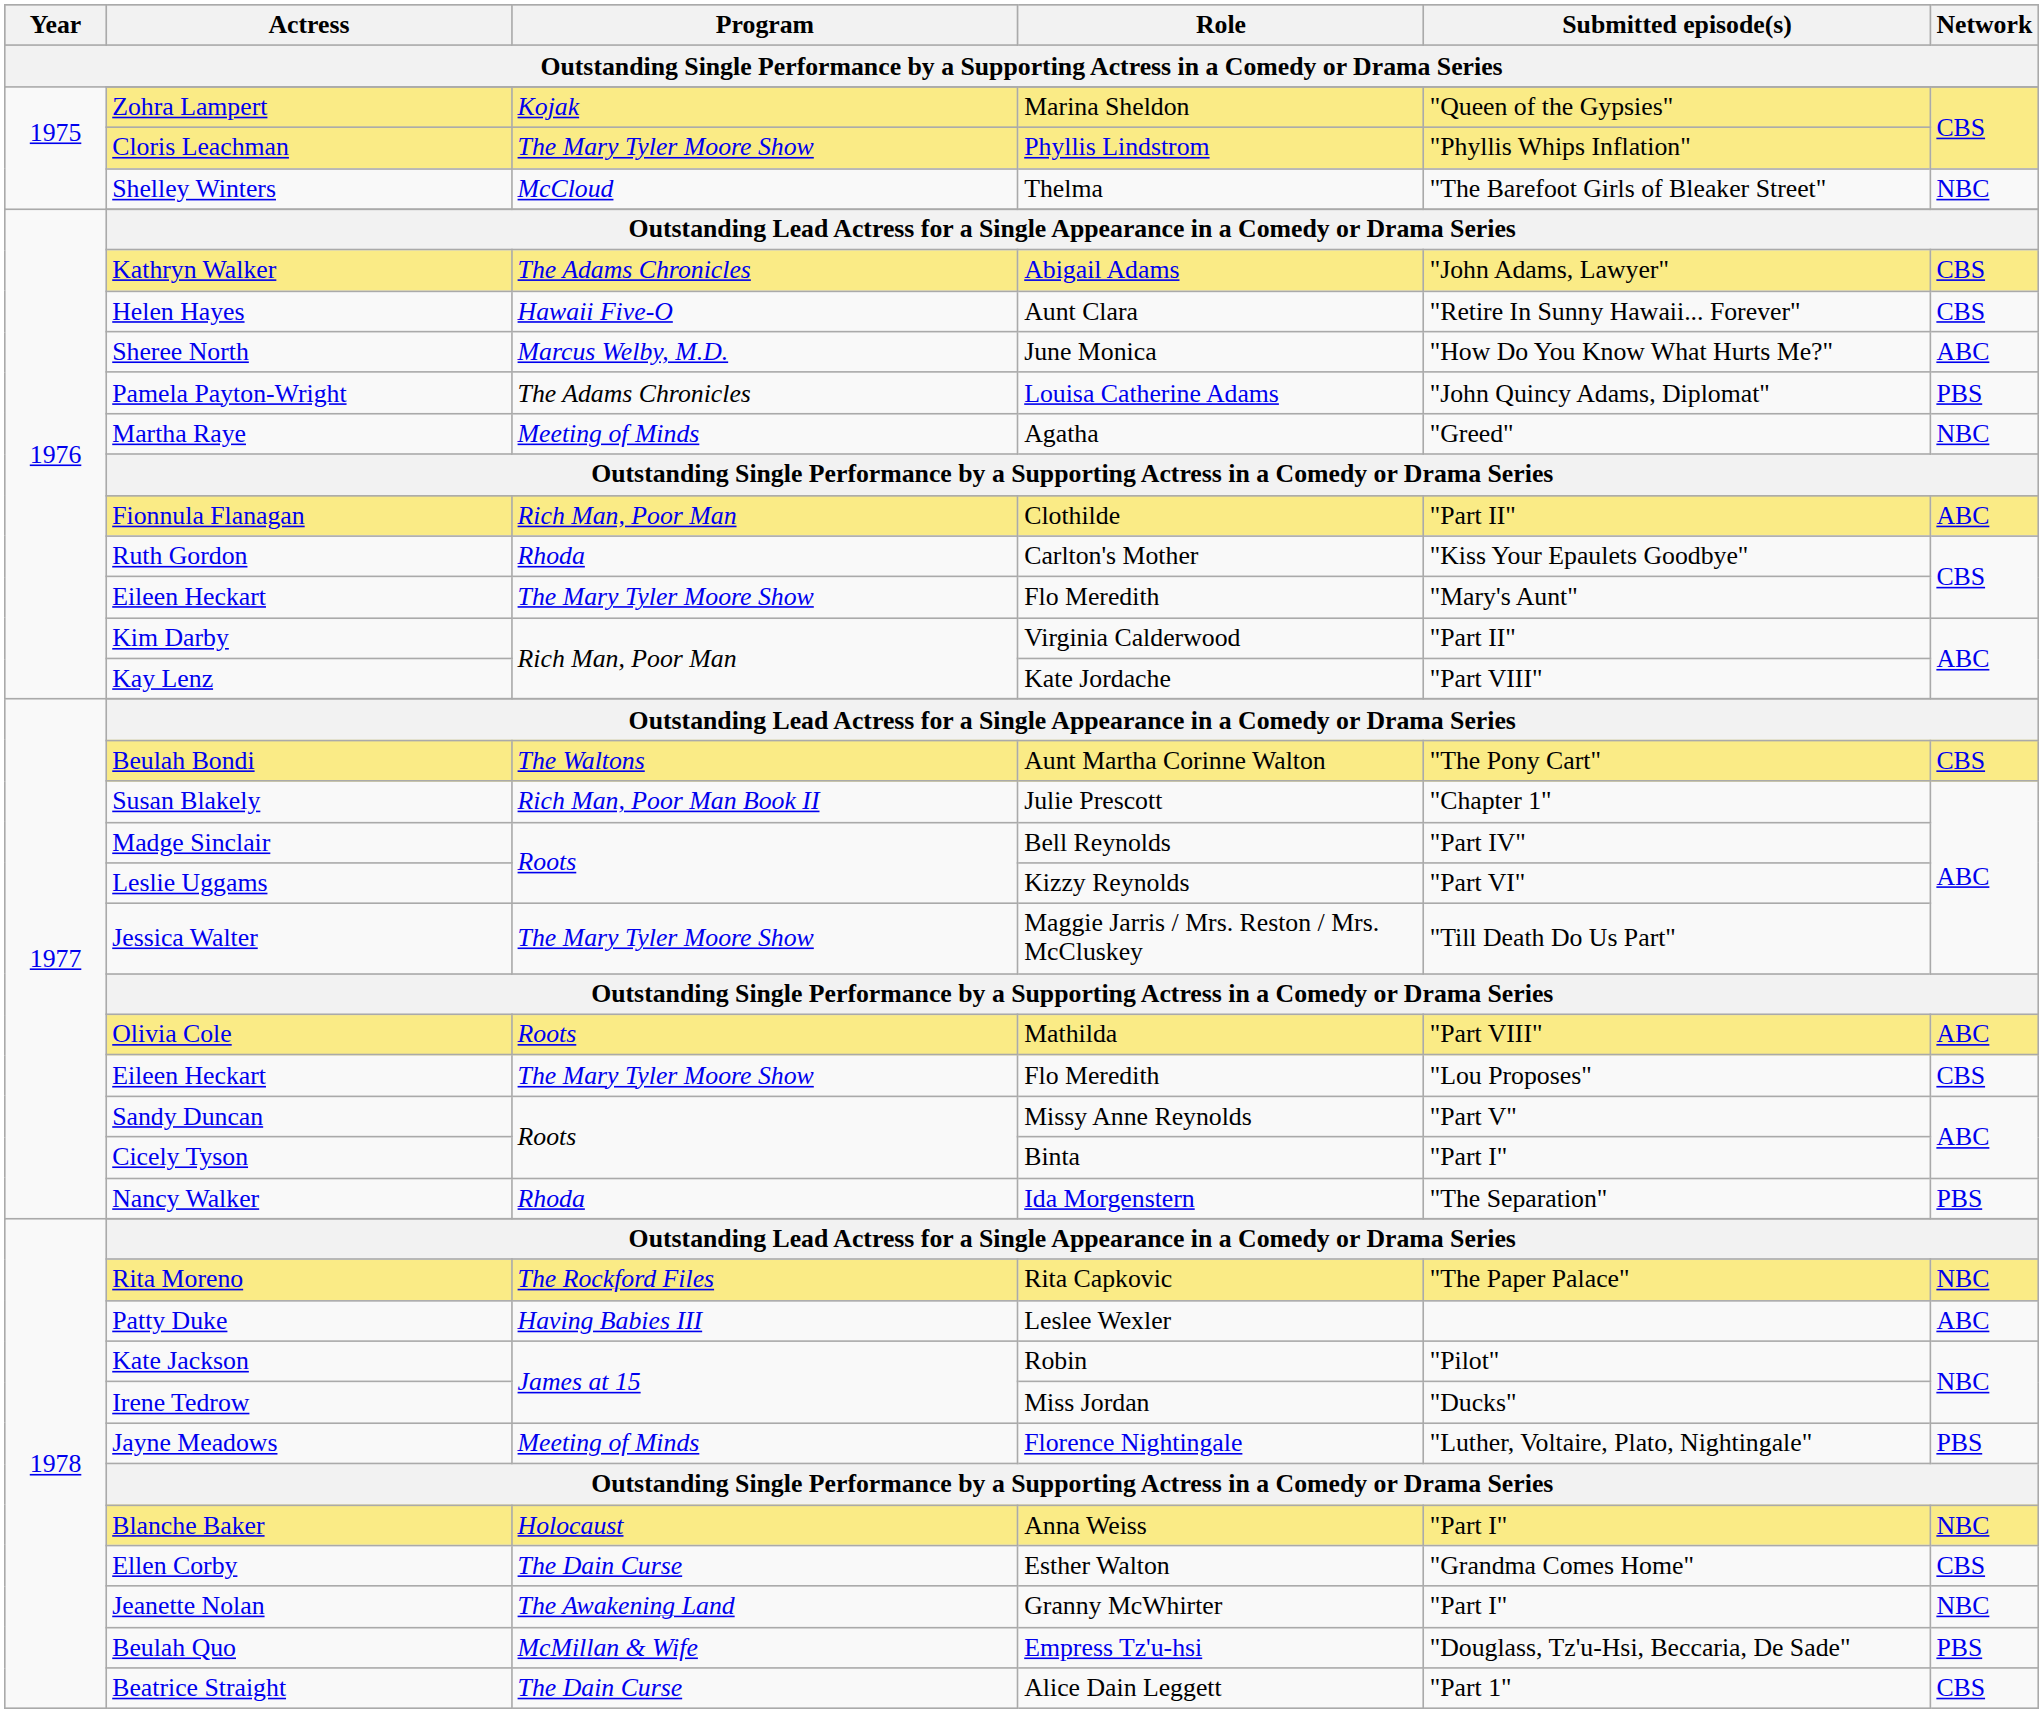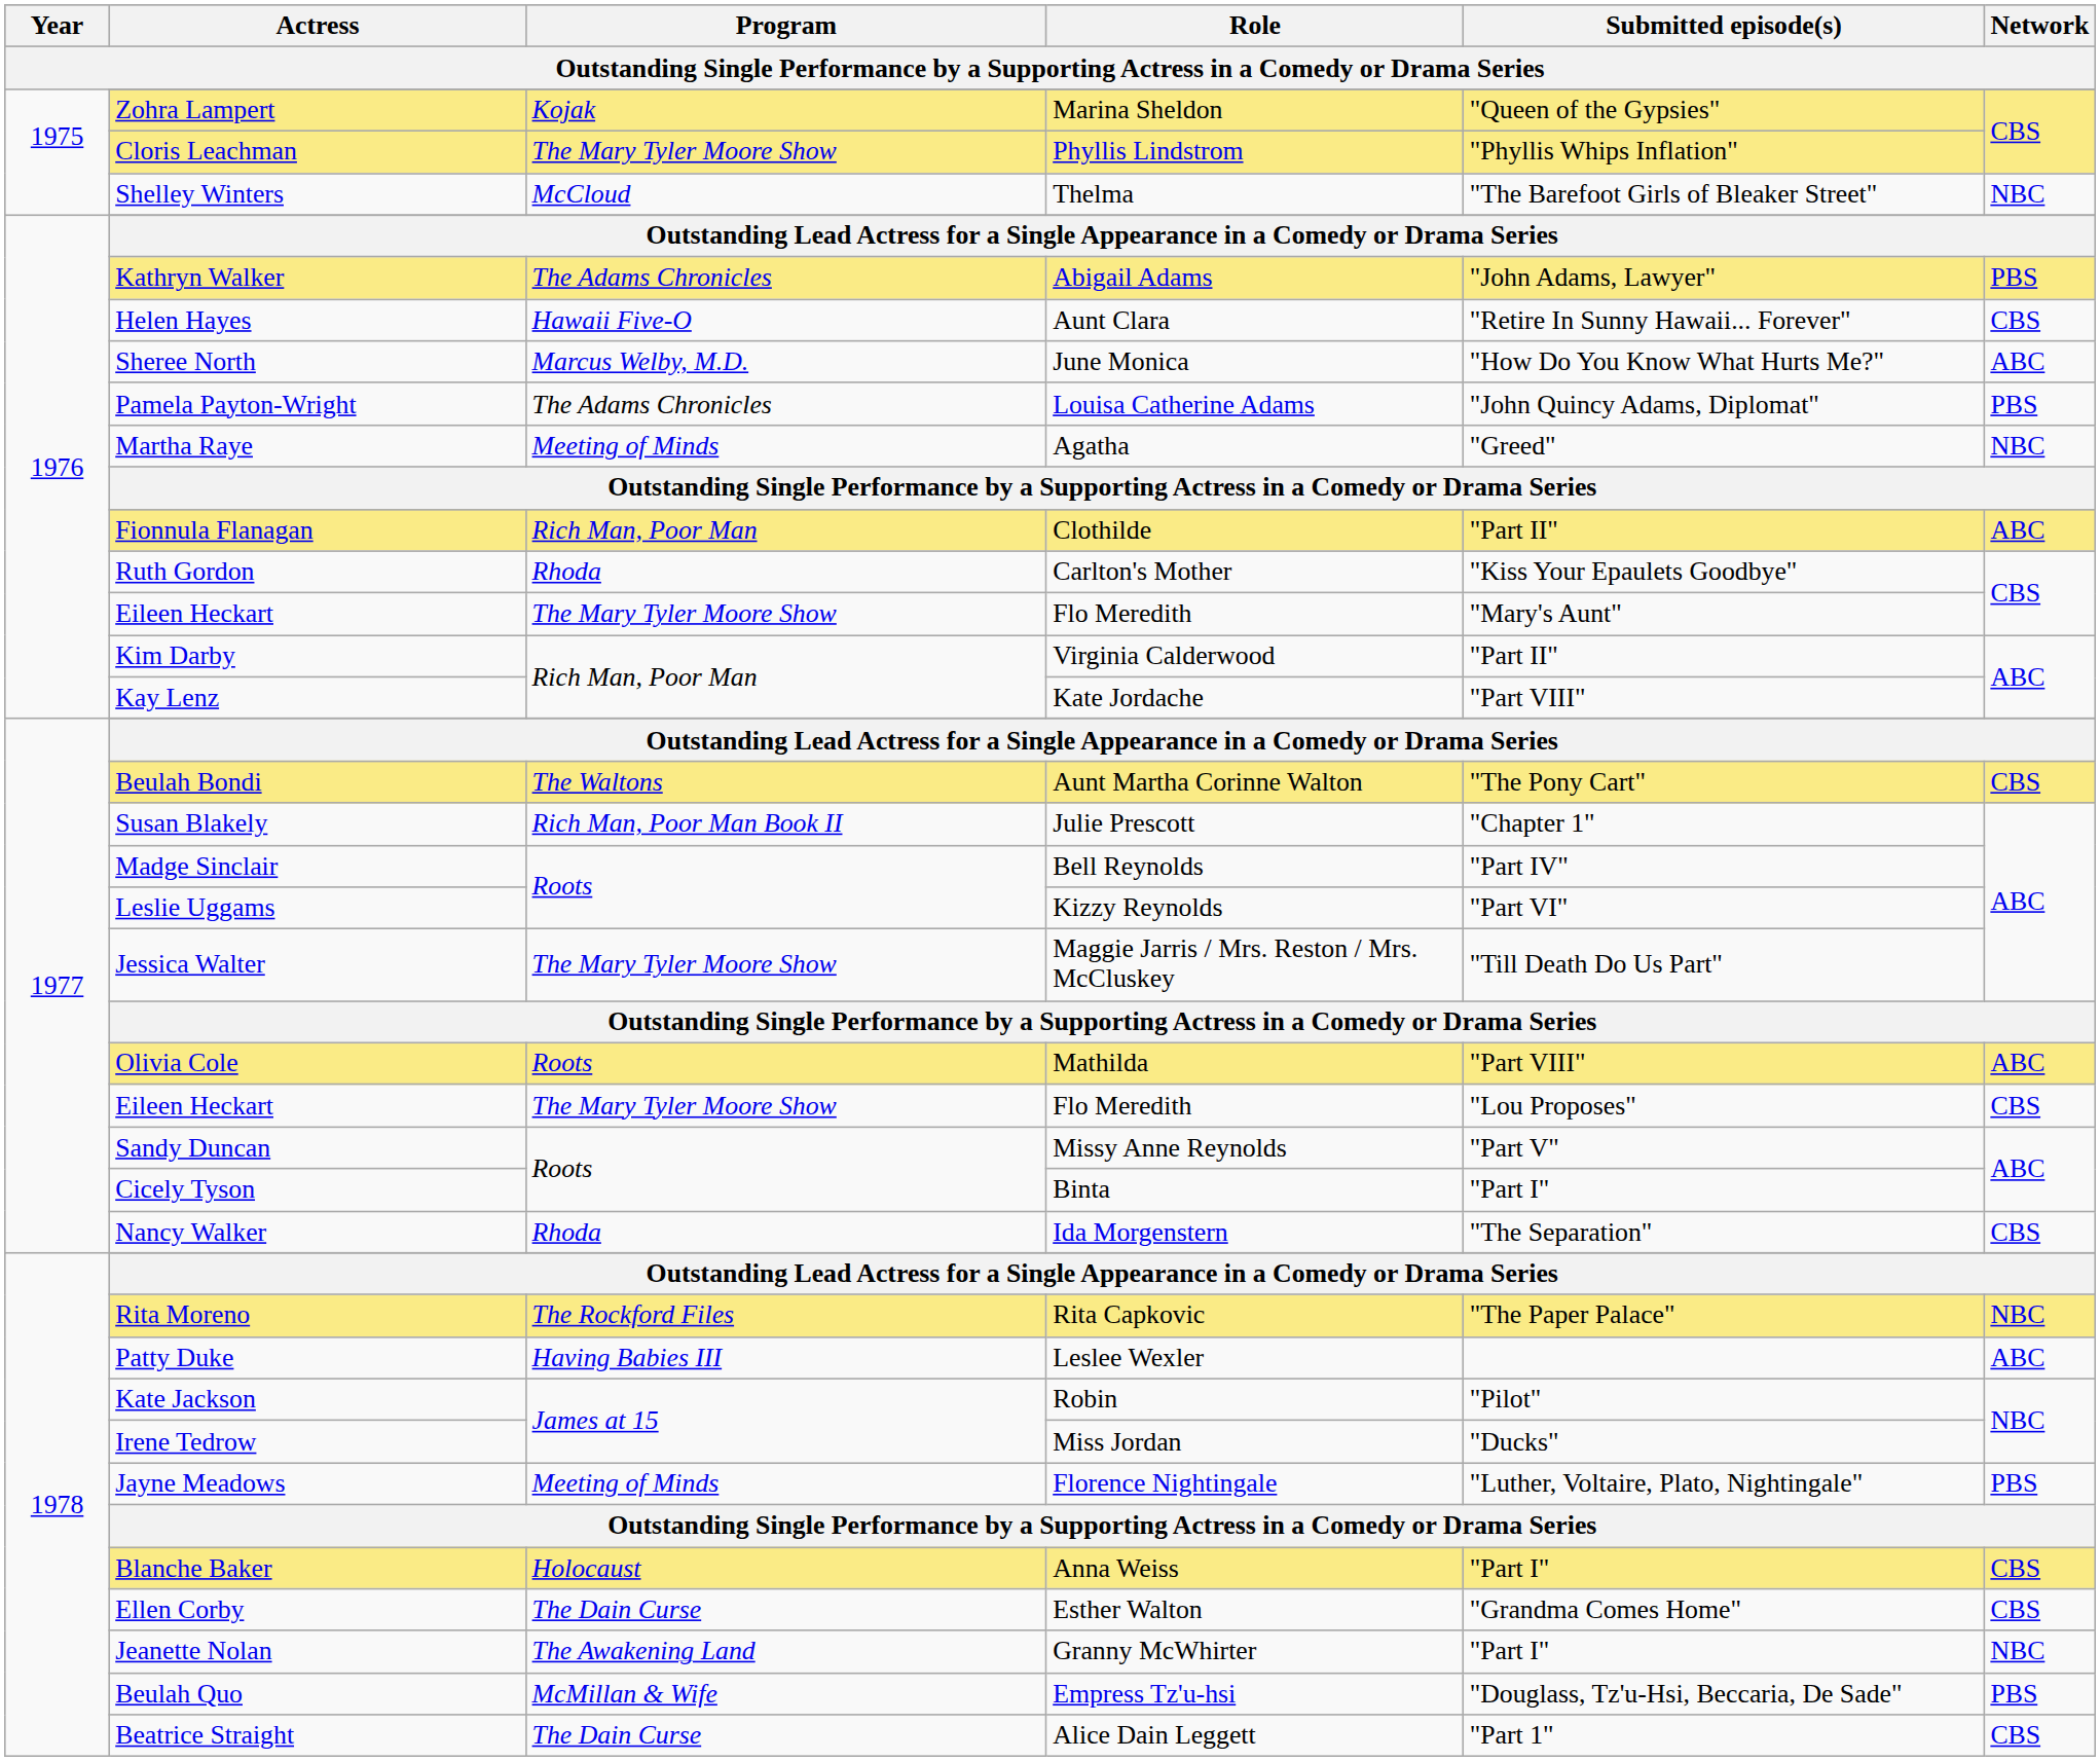Kathryn Walker | Network: CBS -> PBS
Nancy Walker | Network: PBS -> CBS
Blanche Baker | Network: NBC -> CBS
